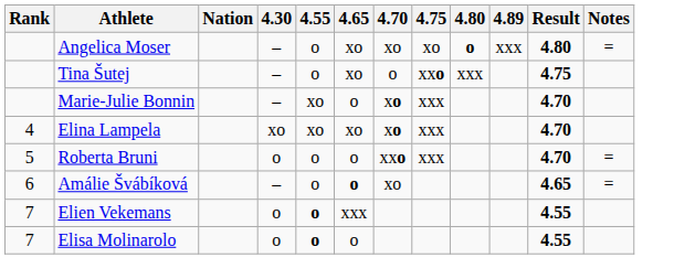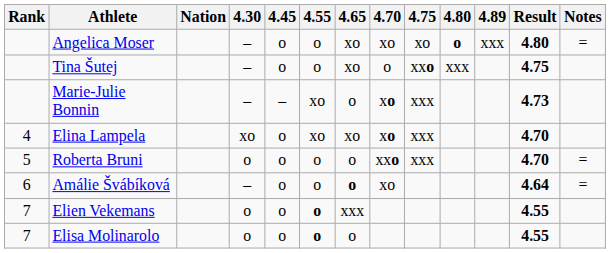+ column: 4.45 | o | o | – | o | o | o | o | o
Marie-Julie Bonnin | Result: 4.70 -> 4.73
Amálie Švábíková | Result: 4.65 -> 4.64
